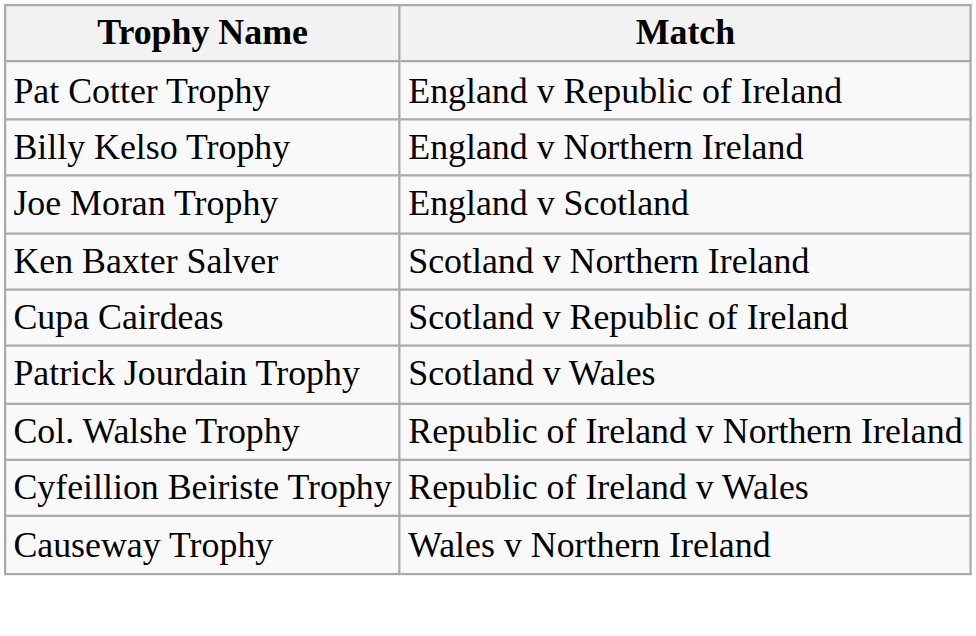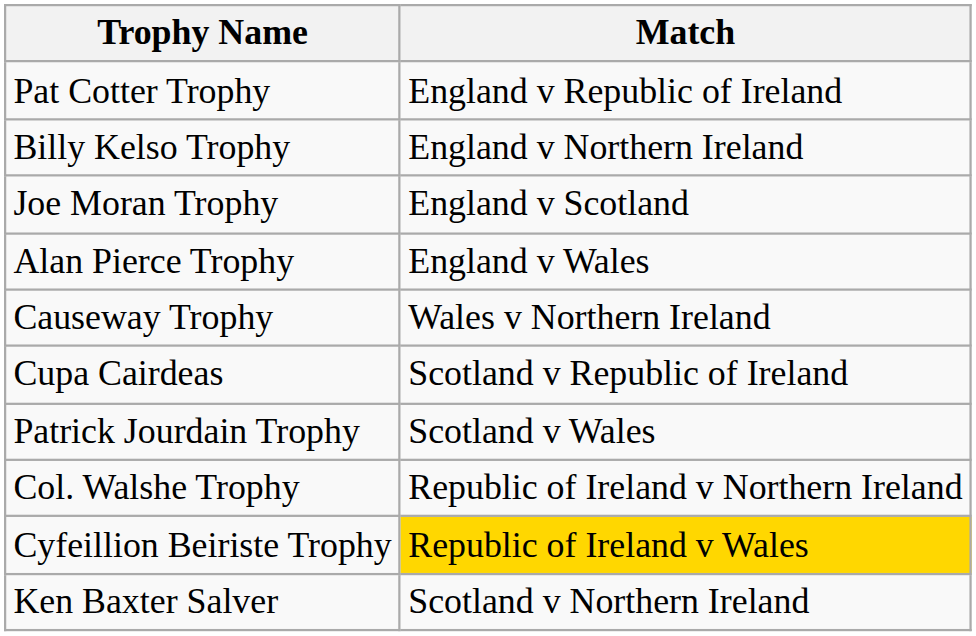+ row: Alan Pierce Trophy | England v Wales
rows swapped: Ken Baxter Salver <-> Causeway Trophy
Cyfeillion Beiriste Trophy | Match: no background -> gold background
